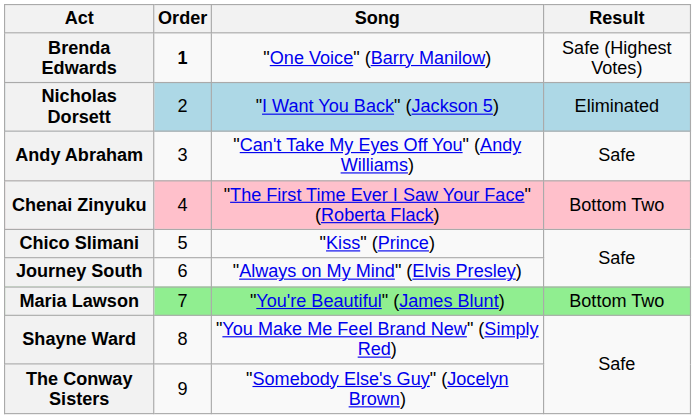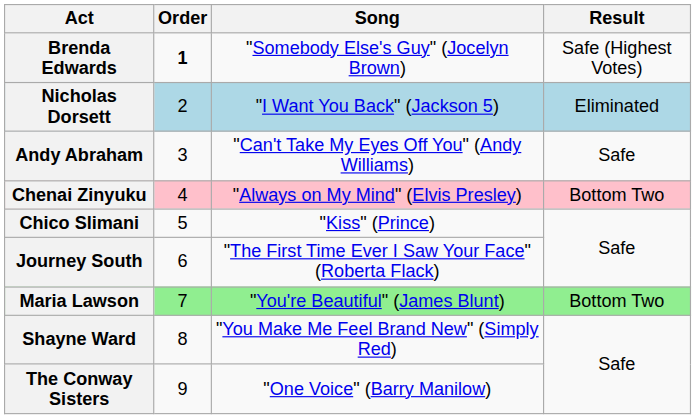Brenda Edwards | Song: "One Voice" (Barry Manilow) -> "Somebody Else's Guy" (Jocelyn Brown)
Chenai Zinyuku | Song: "The First Time Ever I Saw Your Face" (Roberta Flack) -> "Always on My Mind" (Elvis Presley)
Journey South | Song: "Always on My Mind" (Elvis Presley) -> "The First Time Ever I Saw Your Face" (Roberta Flack)
The Conway Sisters | Song: "Somebody Else's Guy" (Jocelyn Brown) -> "One Voice" (Barry Manilow)
